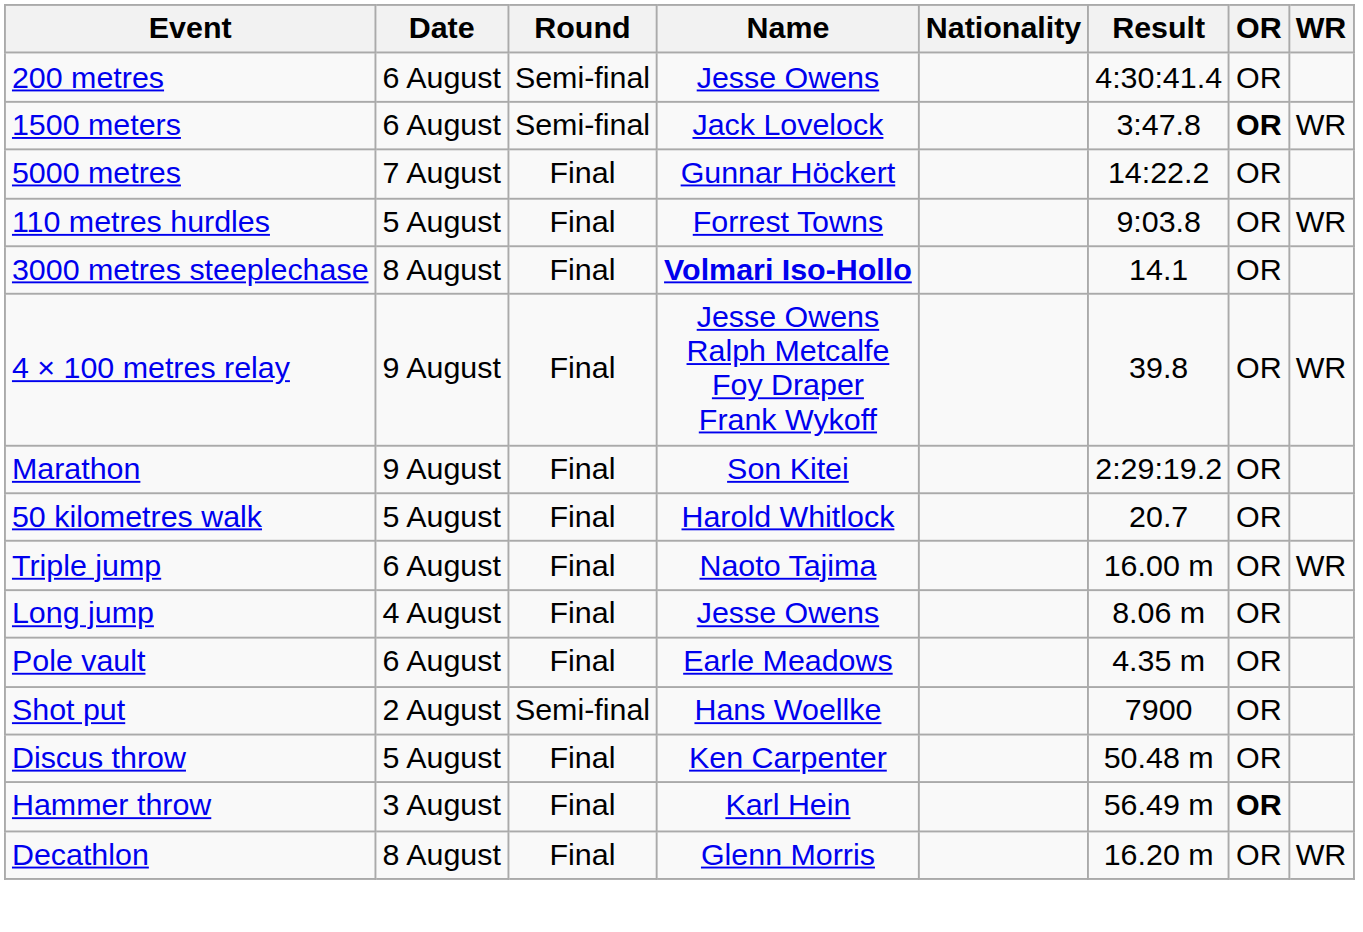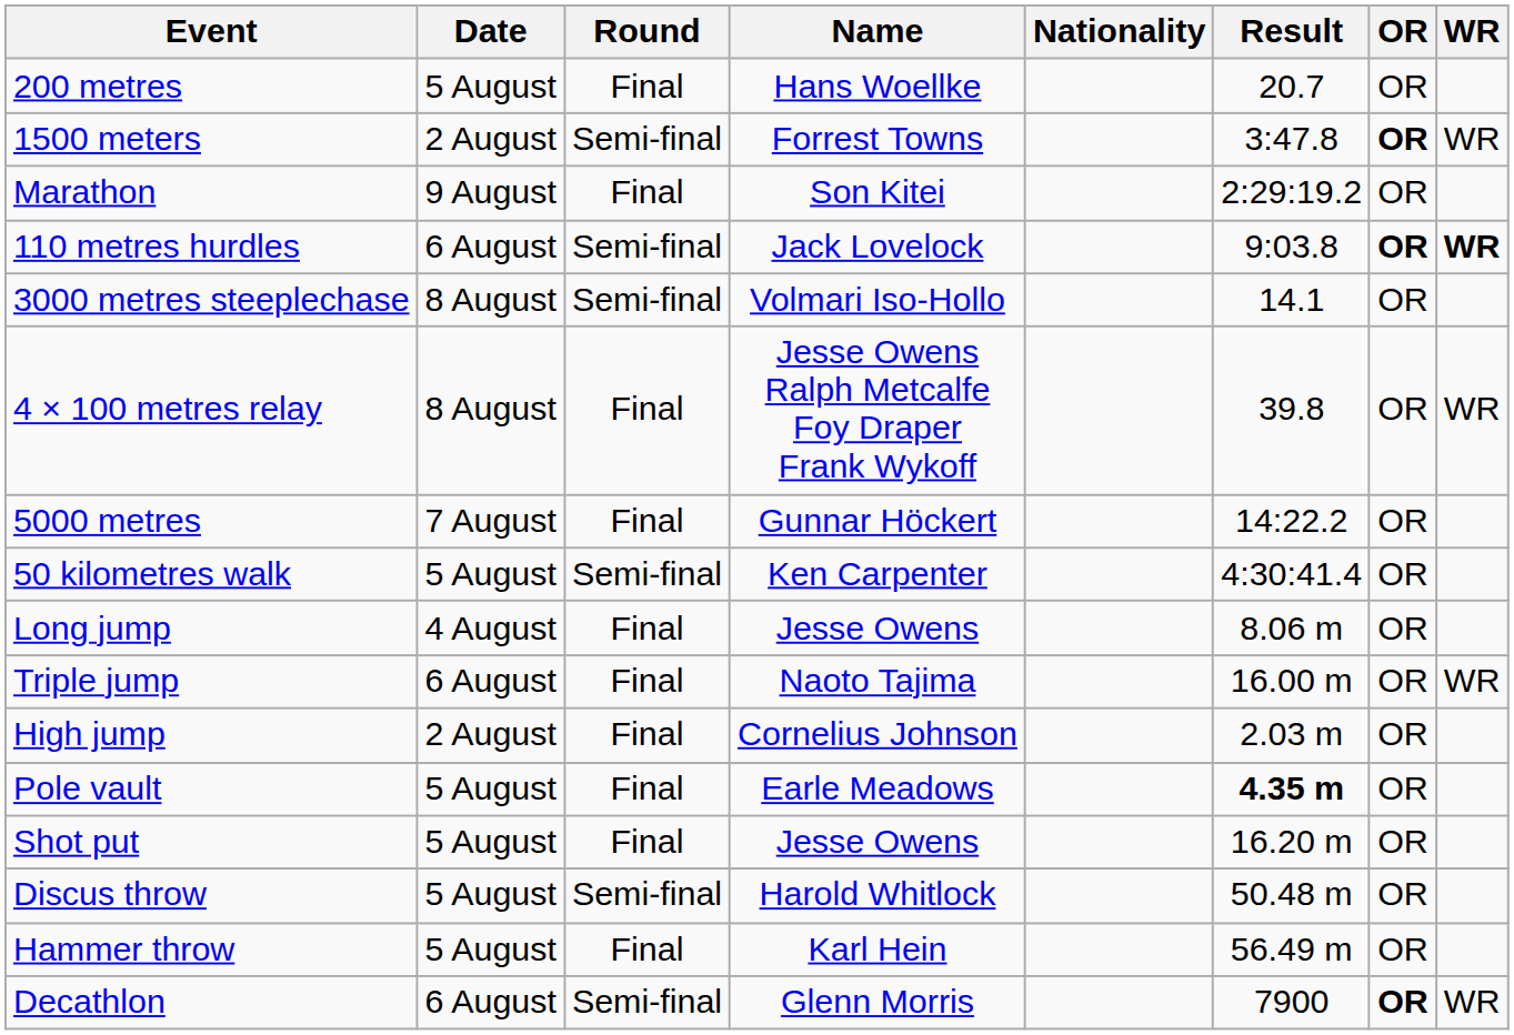200 metres | Date: 6 August -> 5 August
200 metres | Round: Semi-final -> Final
200 metres | Name: Jesse Owens -> Hans Woellke
200 metres | Result: 4:30:41.4 -> 20.7
1500 meters | Date: 6 August -> 2 August
1500 meters | Name: Jack Lovelock -> Forrest Towns
rows swapped: 5000 metres <-> Marathon
110 metres hurdles | Date: 5 August -> 6 August
110 metres hurdles | Round: Final -> Semi-final
110 metres hurdles | Name: Forrest Towns -> Jack Lovelock
110 metres hurdles | OR: normal -> bold
110 metres hurdles | WR: normal -> bold
3000 metres steeplechase | Round: Final -> Semi-final
3000 metres steeplechase | Name: bold -> normal
4 × 100 metres relay | Date: 9 August -> 8 August
50 kilometres walk | Round: Final -> Semi-final
50 kilometres walk | Name: Harold Whitlock -> Ken Carpenter
50 kilometres walk | Result: 20.7 -> 4:30:41.4
rows swapped: Long jump <-> Triple jump
+ row: High jump | 2 August | Final | Cornelius Johnson | 2.03 m | OR
Pole vault | Date: 6 August -> 5 August
Pole vault | Result: normal -> bold
Shot put | Date: 2 August -> 5 August
Shot put | Round: Semi-final -> Final
Shot put | Name: Hans Woellke -> Jesse Owens
Shot put | Result: 7900 -> 16.20 m
Discus throw | Round: Final -> Semi-final
Discus throw | Name: Ken Carpenter -> Harold Whitlock
Hammer throw | Date: 3 August -> 5 August
Hammer throw | OR: bold -> normal
Decathlon | Date: 8 August -> 6 August
Decathlon | Round: Final -> Semi-final
Decathlon | Result: 16.20 m -> 7900
Decathlon | OR: normal -> bold
